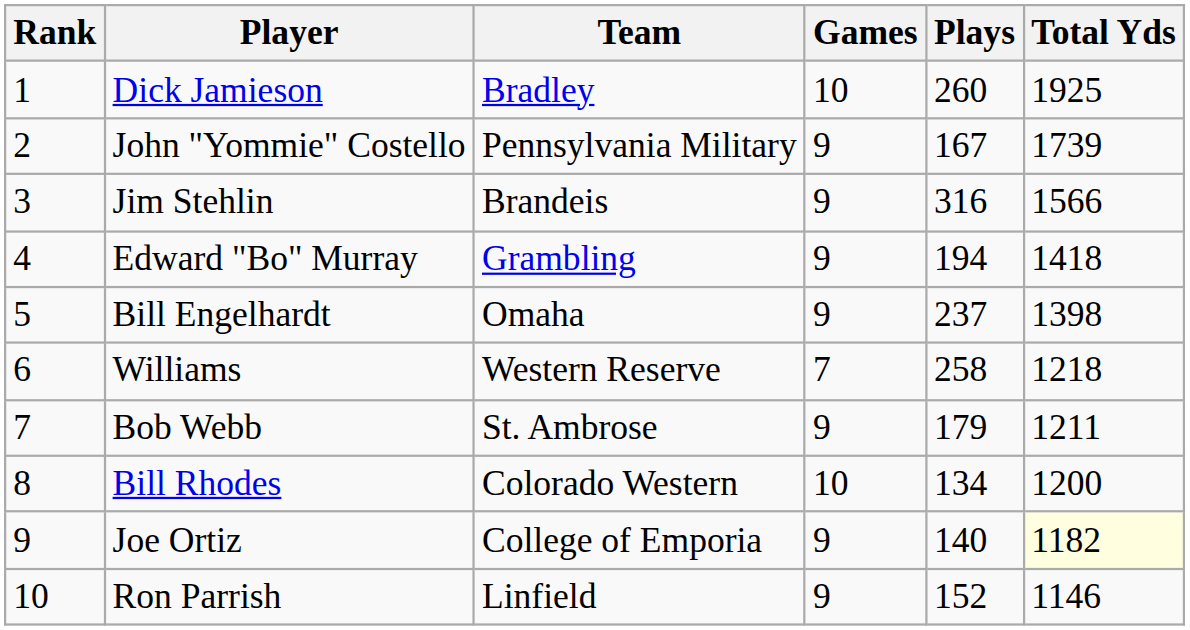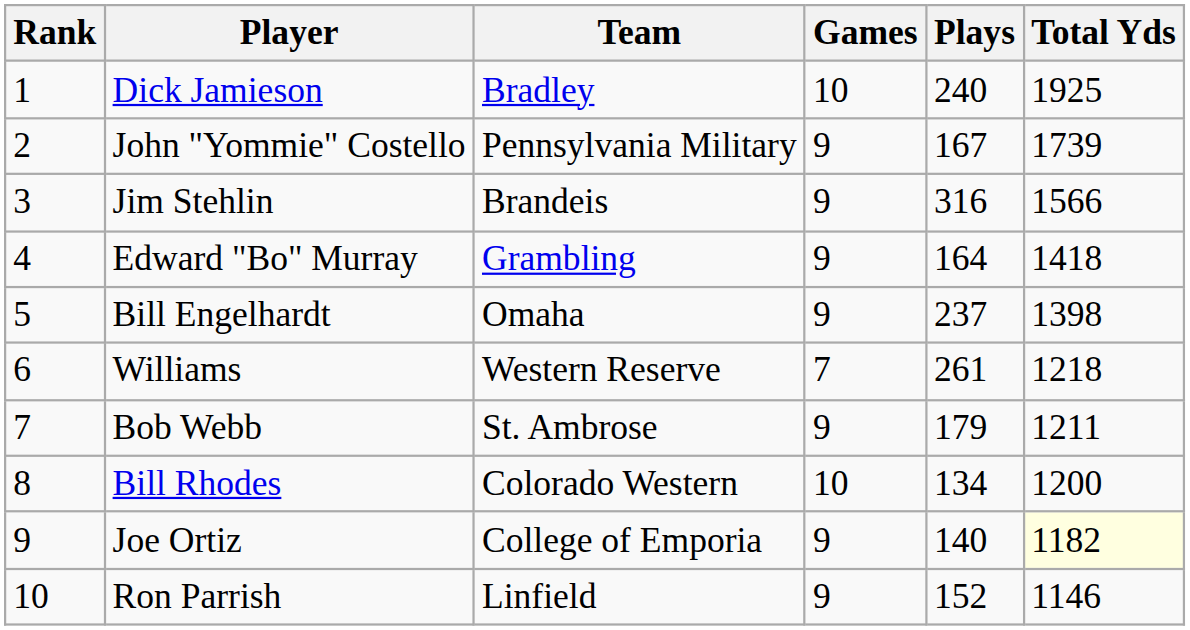Dick Jamieson | Plays: 260 -> 240
Edward "Bo" Murray | Plays: 194 -> 164
Williams | Plays: 258 -> 261
